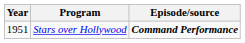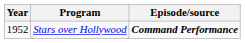Stars over Hollywood | Year: 1951 -> 1952
